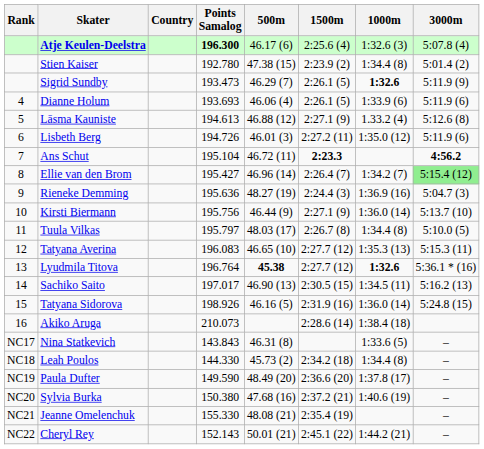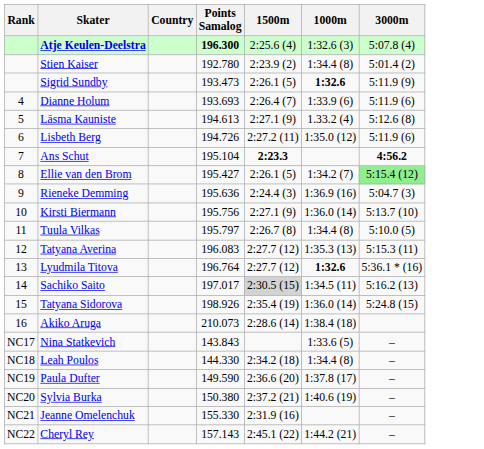- column: 500m | 46.17 (6) | 47.38 (15) | 46.29 (7) | 46.06 (4) | 46.88 (12) | 46.01 (3) | 46.72 (11) | 46.96 (14) | 48.27 (19) | 46.44 (9) | 48.03 (17) | 46.65 (10) | 45.38 | 46.90 (13) | 46.16 (5) | 46.31 (8) | 45.73 (2) | 48.49 (20) | 47.68 (16) | 48.08 (21) | 50.01 (21)
Dianne Holum | 1500m: 2:26.1 (5) -> 2:26.4 (7)
Ellie van den Brom | 1500m: 2:26.4 (7) -> 2:26.1 (5)
Sachiko Saito | 1500m: no background -> lightgrey background
Tatyana Sidorova | 1500m: 2:31.9 (16) -> 2:35.4 (19)
Jeanne Omelenchuk | 1500m: 2:35.4 (19) -> 2:31.9 (16)
Cheryl Rey | Points Samalog: 152.143 -> 157.143
